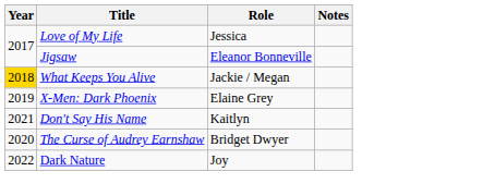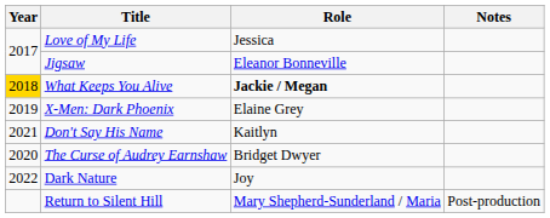What Keeps You Alive | Role: normal -> bold
+ row: Return to Silent Hill | Mary Shepherd-Sunderland / Maria | Post-production
